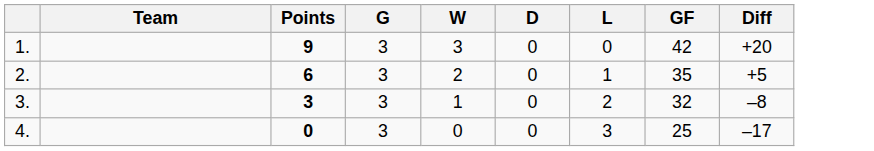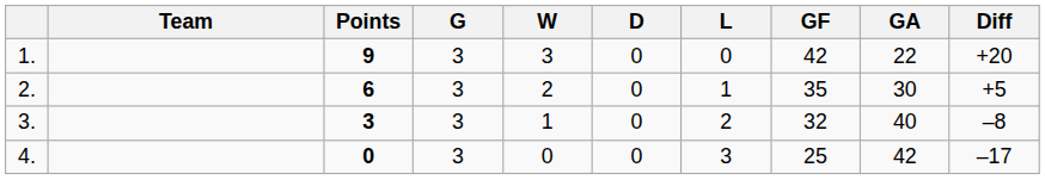+ column: GA | 22 | 30 | 40 | 42
